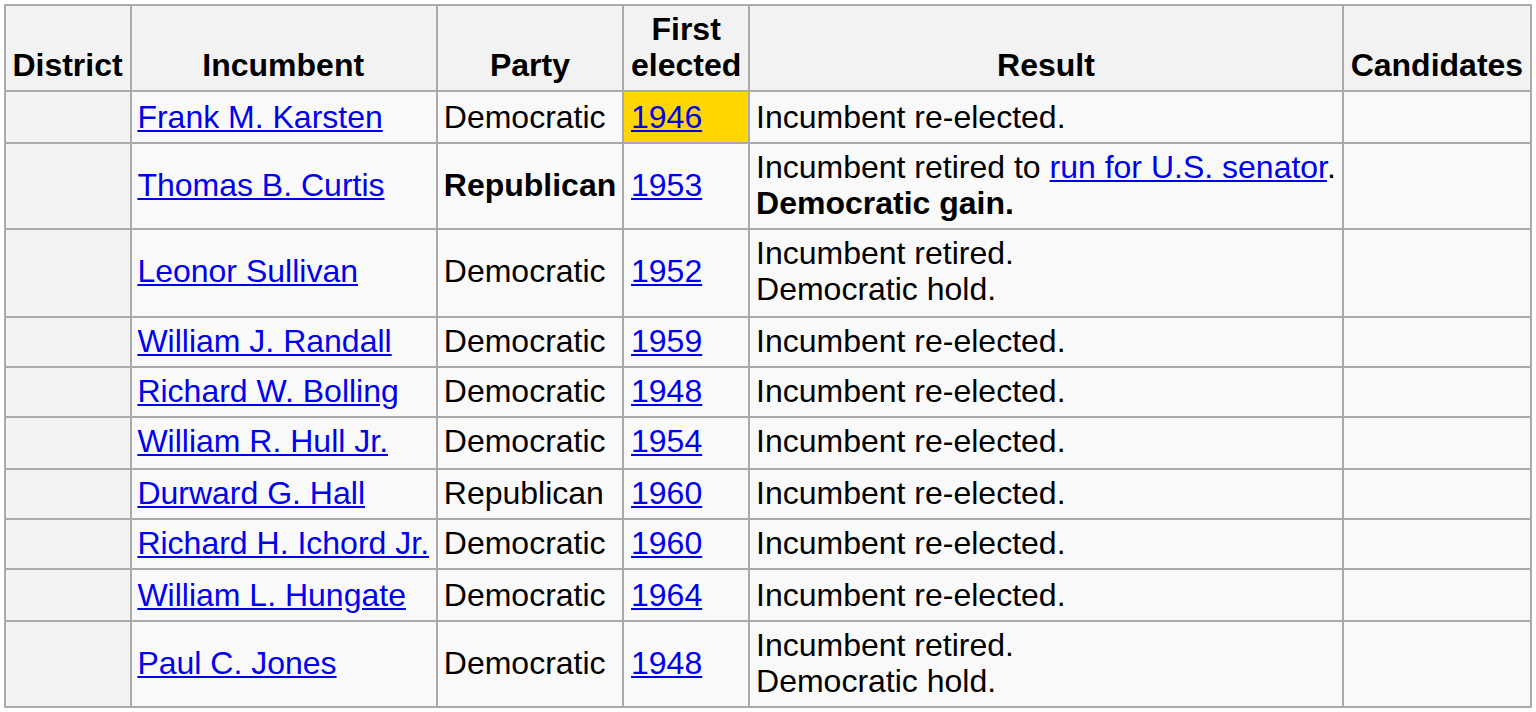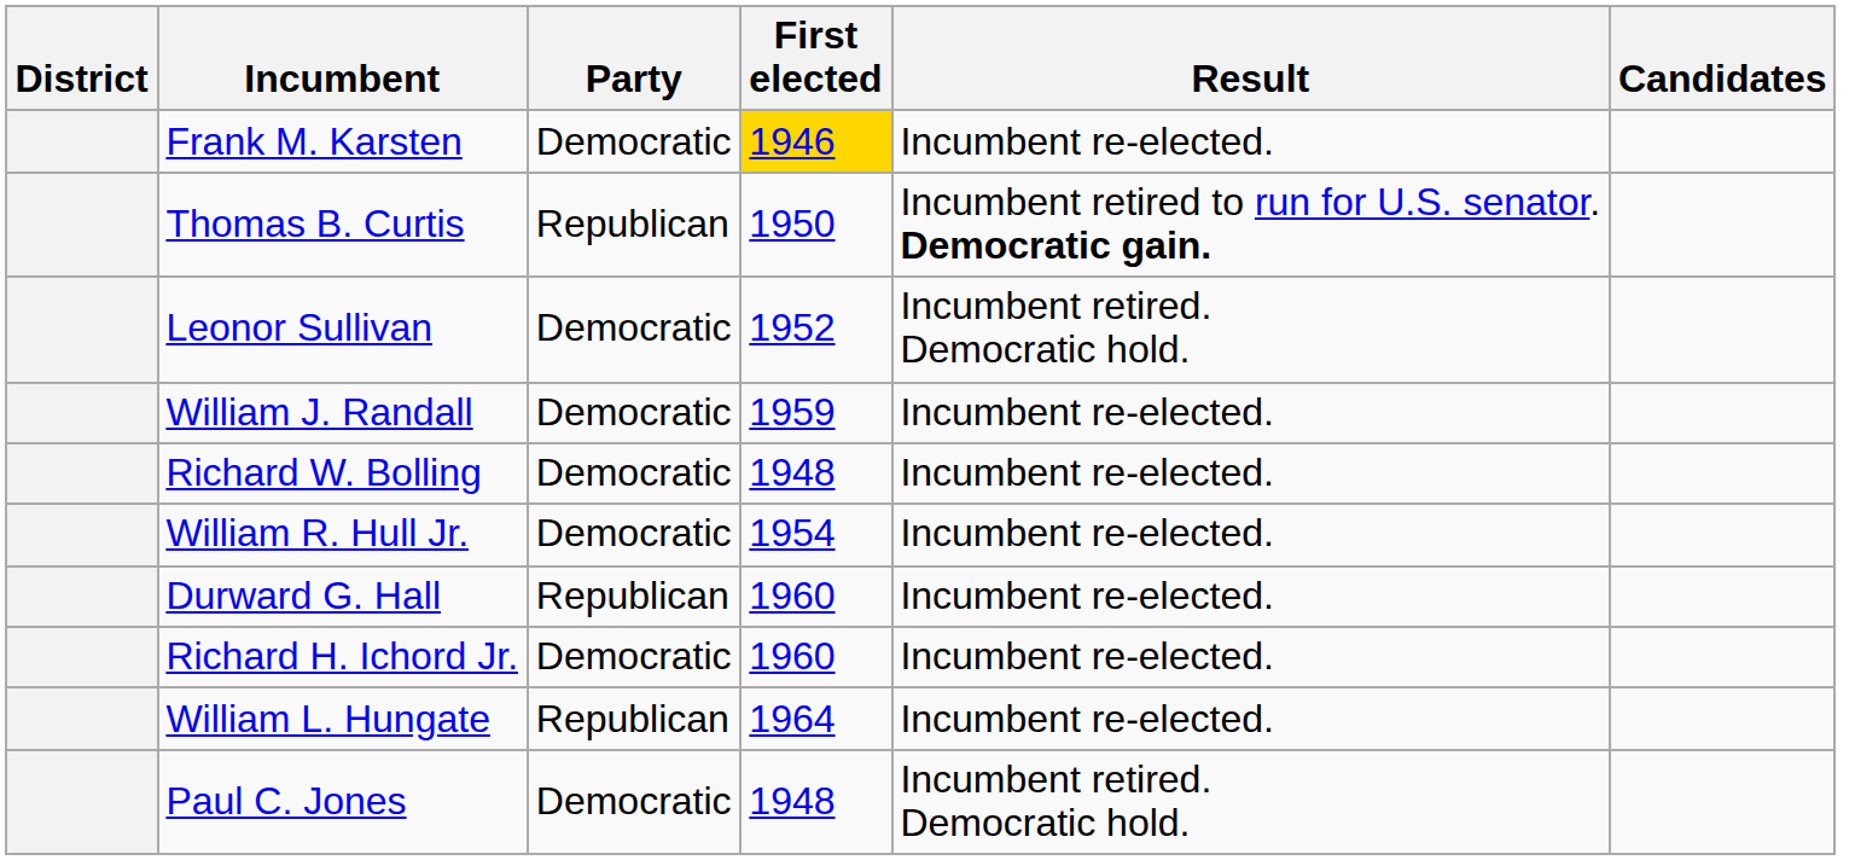Thomas B. Curtis | Party: bold -> normal
Thomas B. Curtis | First elected: 1953 -> 1950
William L. Hungate | Party: Democratic -> Republican
